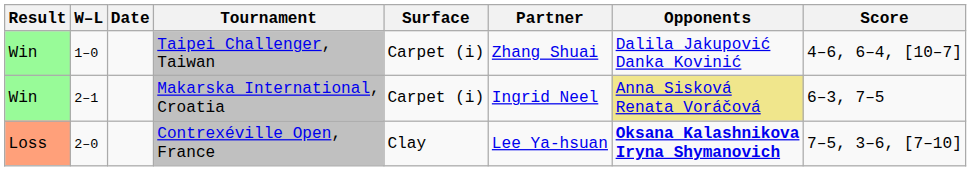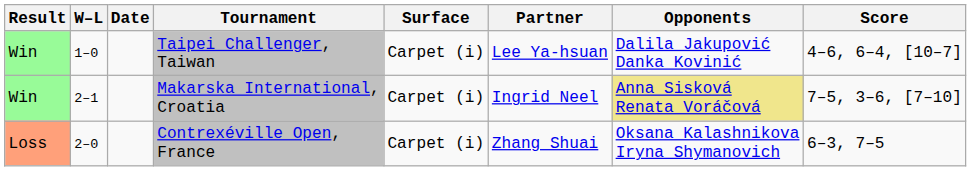Taipei Challenger, Taiwan | Partner: Zhang Shuai -> Lee Ya-hsuan
Makarska International, Croatia | Score: 6–3, 7–5 -> 7–5, 3–6, [7–10]
Contrexéville Open, France | Surface: Clay -> Carpet (i)
Contrexéville Open, France | Partner: Lee Ya-hsuan -> Zhang Shuai
Contrexéville Open, France | Opponents: bold -> normal
Contrexéville Open, France | Score: 7–5, 3–6, [7–10] -> 6–3, 7–5
